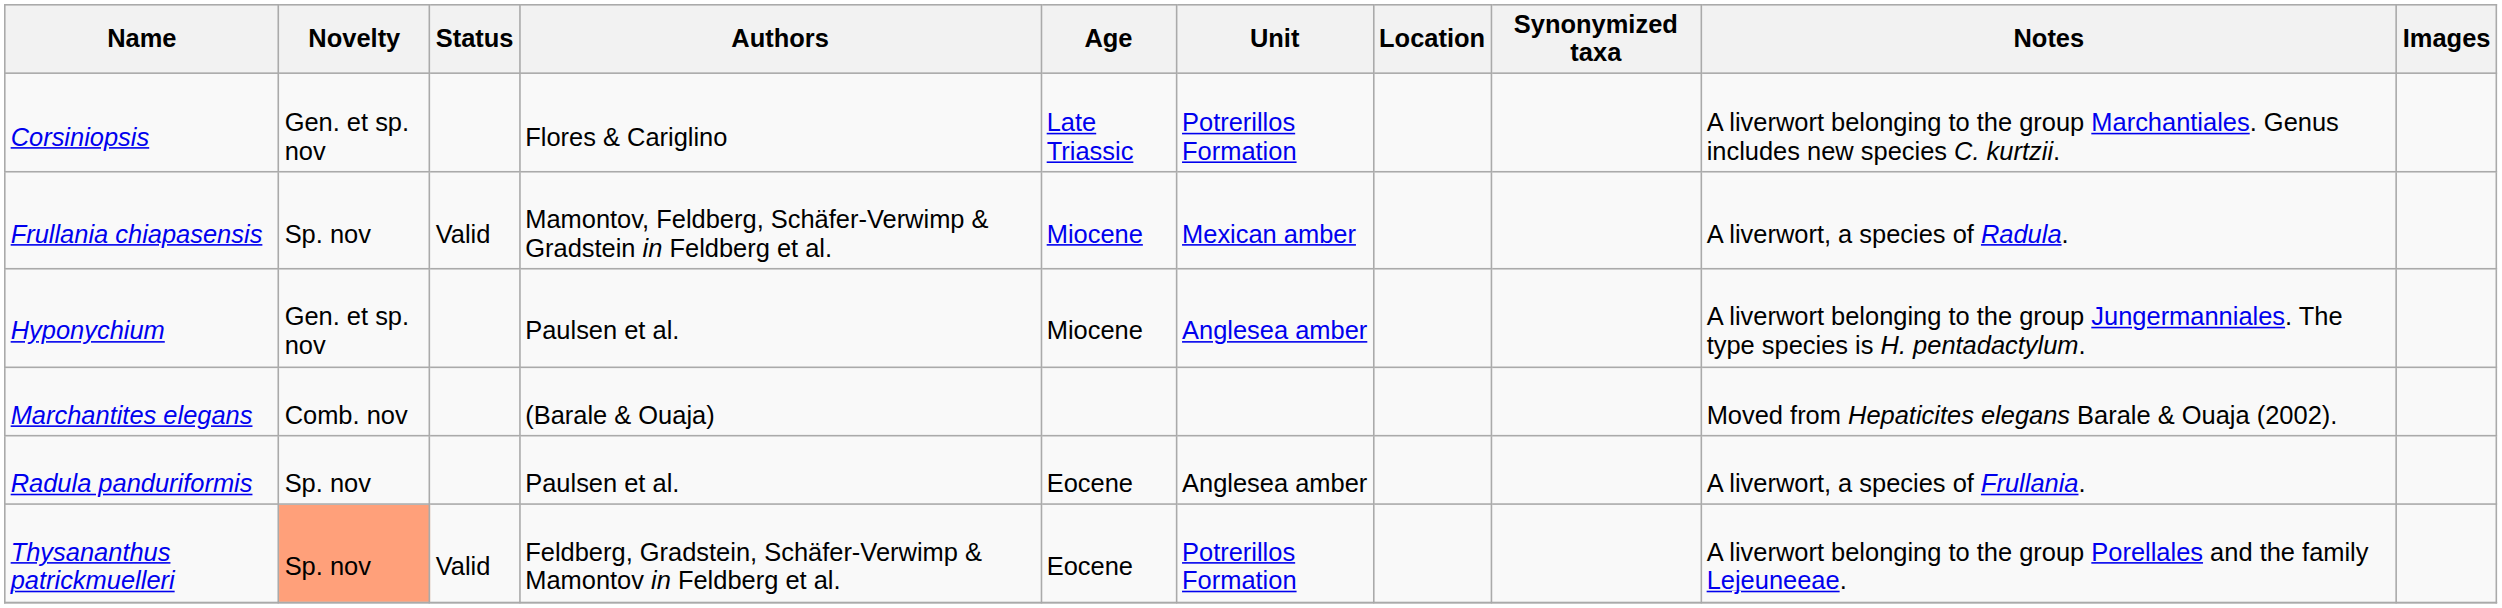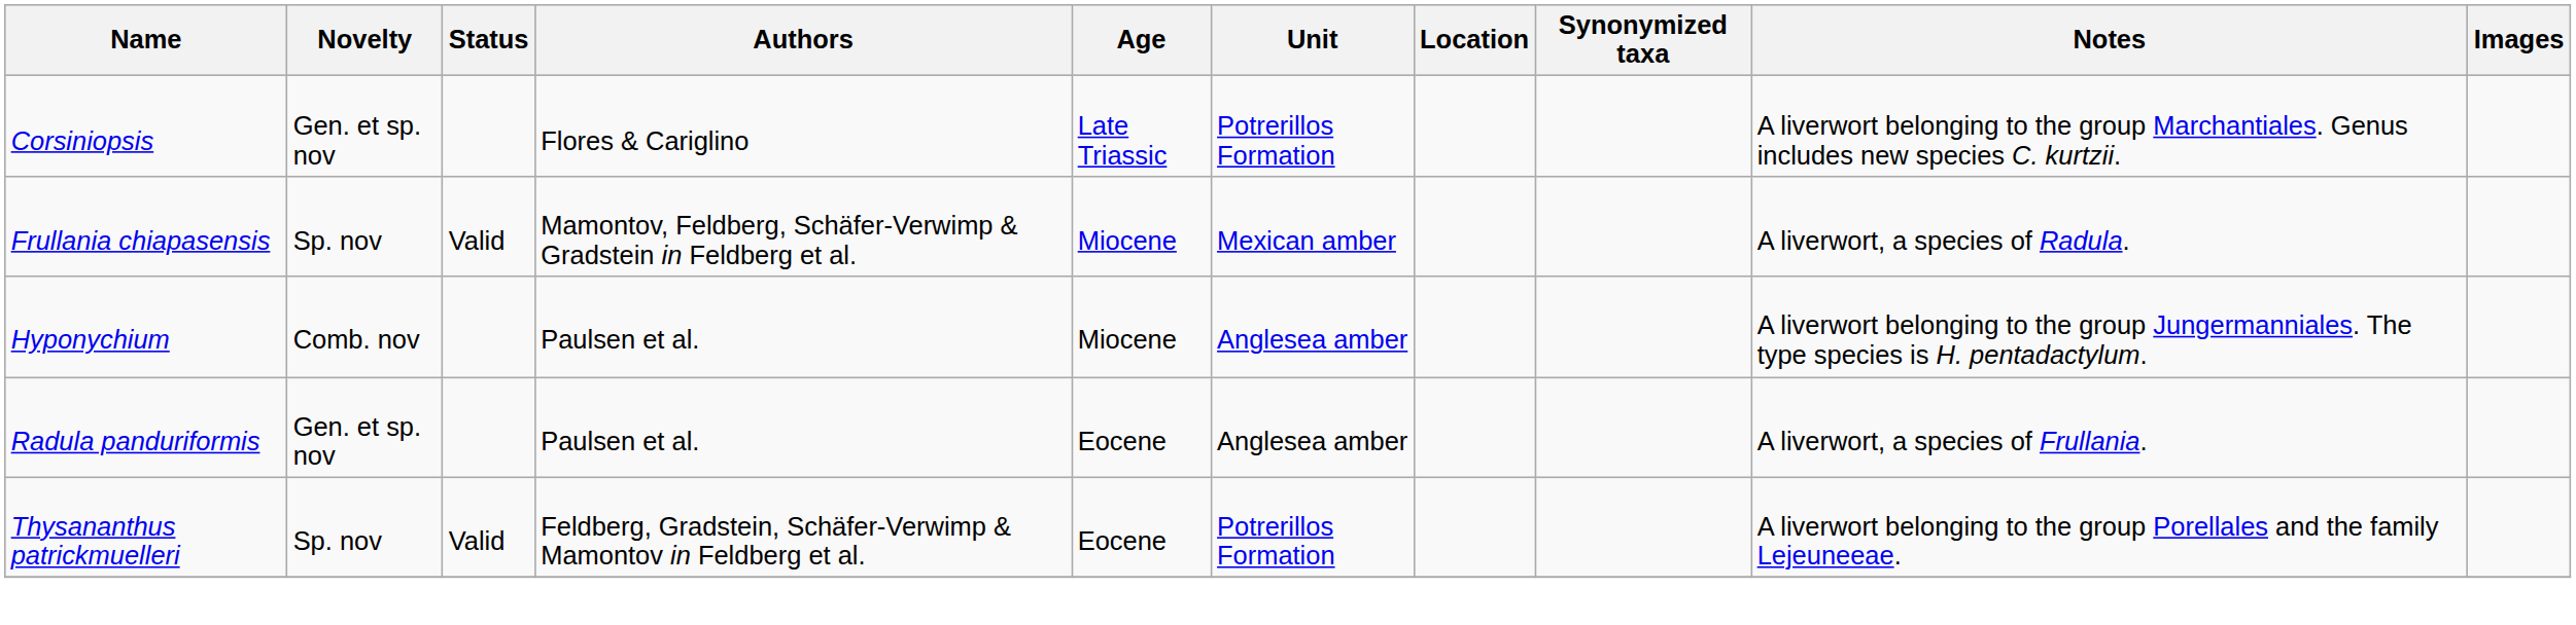Hyponychium | Novelty: Gen. et sp. nov -> Comb. nov
- row: Marchantites elegans | Comb. nov | (Barale & Ouaja) | Moved from Hepaticites elegans Barale & Ouaja (2002).
Radula panduriformis | Novelty: Sp. nov -> Gen. et sp. nov
Thysananthus patrickmuelleri | Novelty: lightsalmon background -> no background
